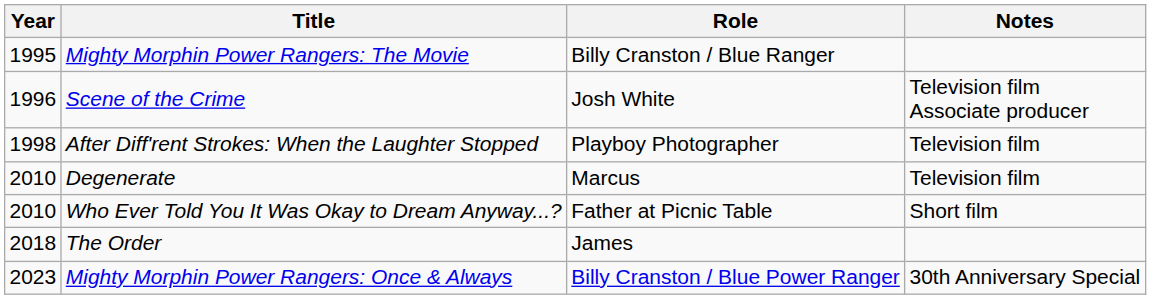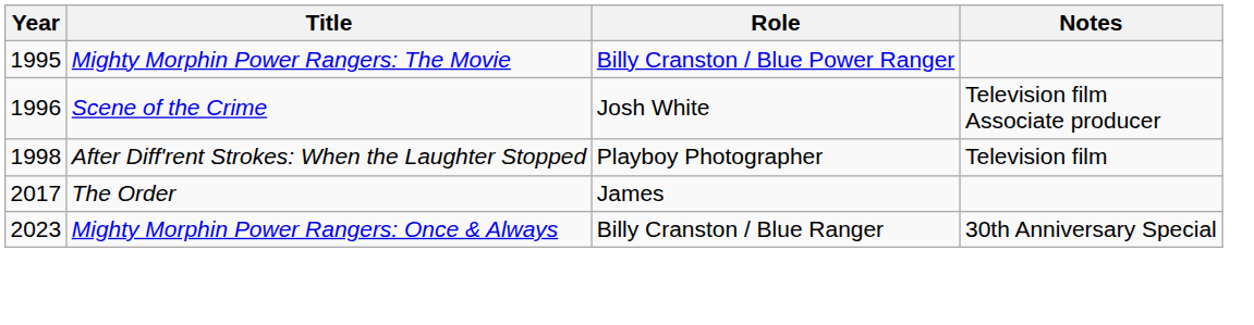Mighty Morphin Power Rangers: The Movie | Role: Billy Cranston / Blue Ranger -> Billy Cranston / Blue Power Ranger
- row: 2010 | Degenerate | Marcus | Television film
- row: 2010 | Who Ever Told You It Was Okay to Dream Anyway...? | Father at Picnic Table | Short film
The Order | Year: 2018 -> 2017
Mighty Morphin Power Rangers: Once & Always | Role: Billy Cranston / Blue Power Ranger -> Billy Cranston / Blue Ranger
